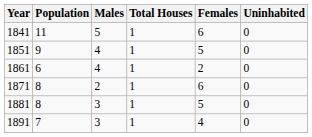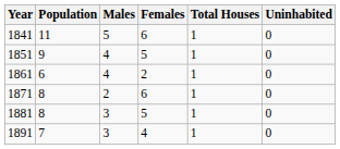columns swapped: Females <-> Total Houses
